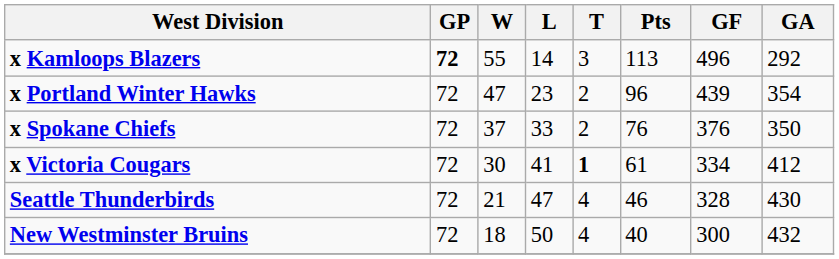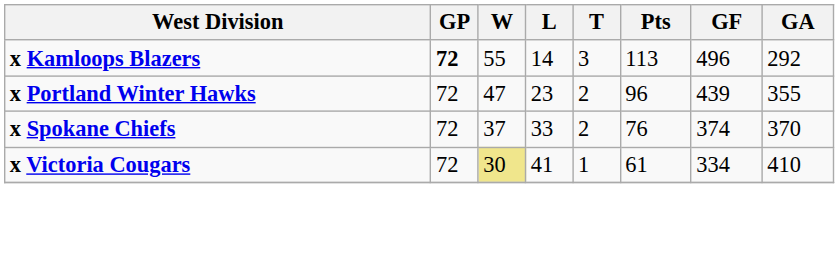x Portland Winter Hawks | GA: 354 -> 355
x Spokane Chiefs | GF: 376 -> 374
x Spokane Chiefs | GA: 350 -> 370
x Victoria Cougars | W: no background -> khaki background
x Victoria Cougars | T: bold -> normal
x Victoria Cougars | GA: 412 -> 410
- row: Seattle Thunderbirds | 72 | 21 | 47 | 4 | 46 | 328 | 430
- row: New Westminster Bruins | 72 | 18 | 50 | 4 | 40 | 300 | 432
